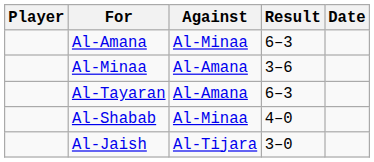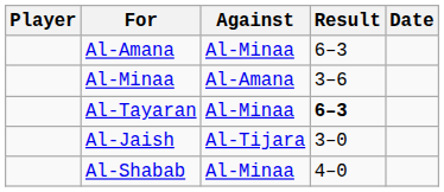Al-Tayaran | Against: Al-Amana -> Al-Minaa
Al-Tayaran | Result: normal -> bold
rows swapped: Al-Shabab <-> Al-Jaish
